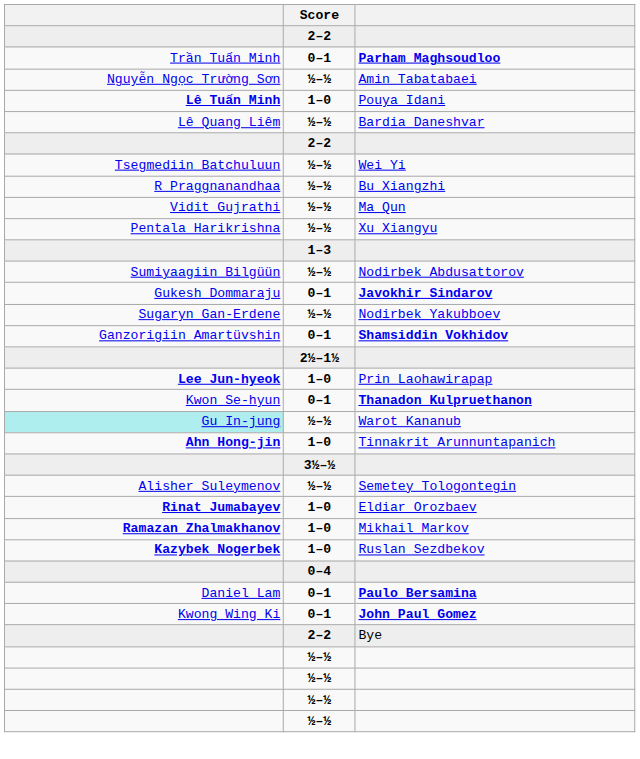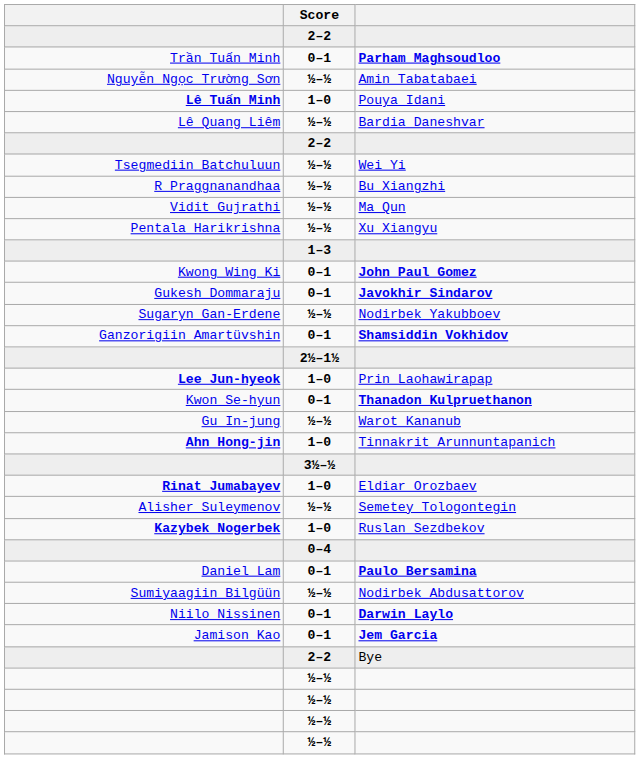rows swapped: Nodirbek Abdusattorov <-> John Paul Gomez
Warot Kananub | column 1: paleturquoise background -> no background
rows swapped: Eldiar Orozbaev <-> Semetey Tologontegin
- row: Ramazan Zhalmakhanov | 1–0 | Mikhail Markov
+ row: Niilo Nissinen | 0–1 | Darwin Laylo
+ row: Jamison Kao | 0–1 | Jem Garcia
